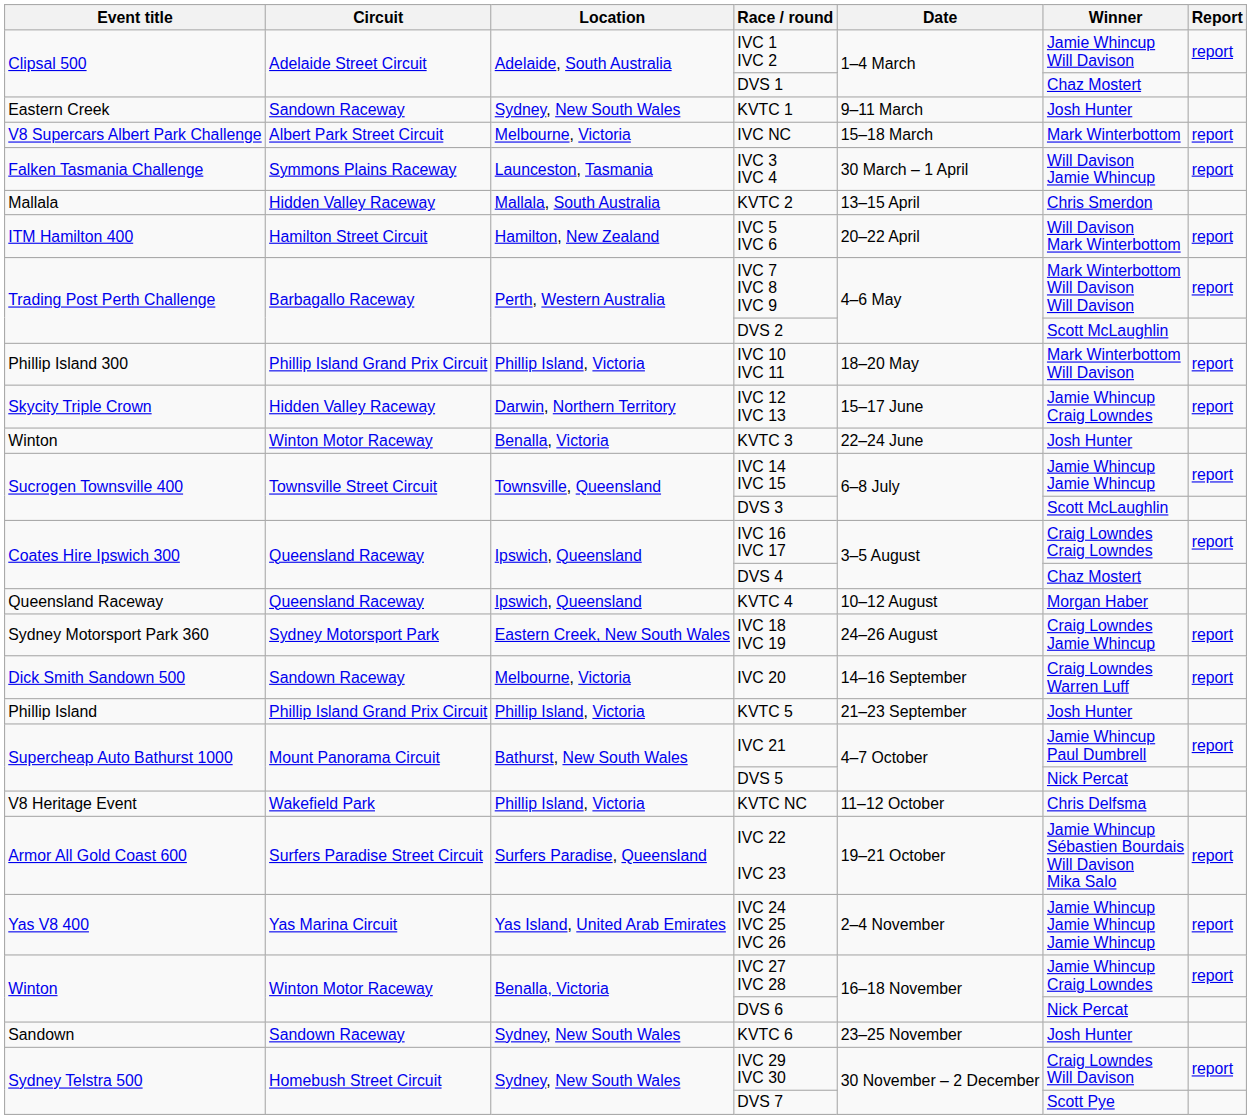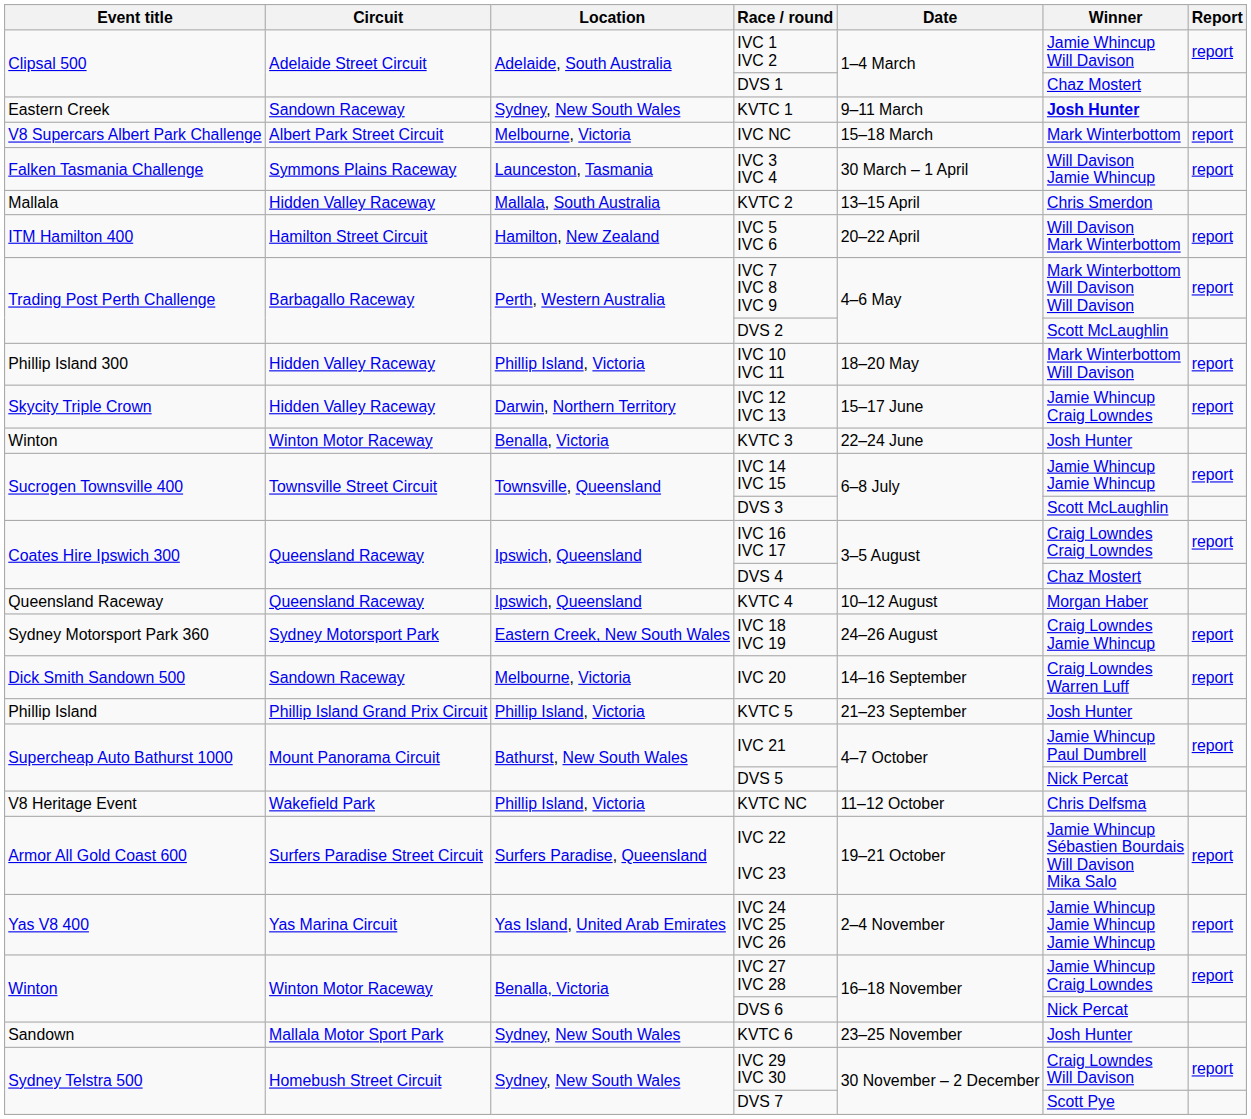KVTC 1 | Winner: normal -> bold
IVC 10 IVC 11 | Circuit: Phillip Island Grand Prix Circuit -> Hidden Valley Raceway
KVTC 6 | Circuit: Sandown Raceway -> Mallala Motor Sport Park
